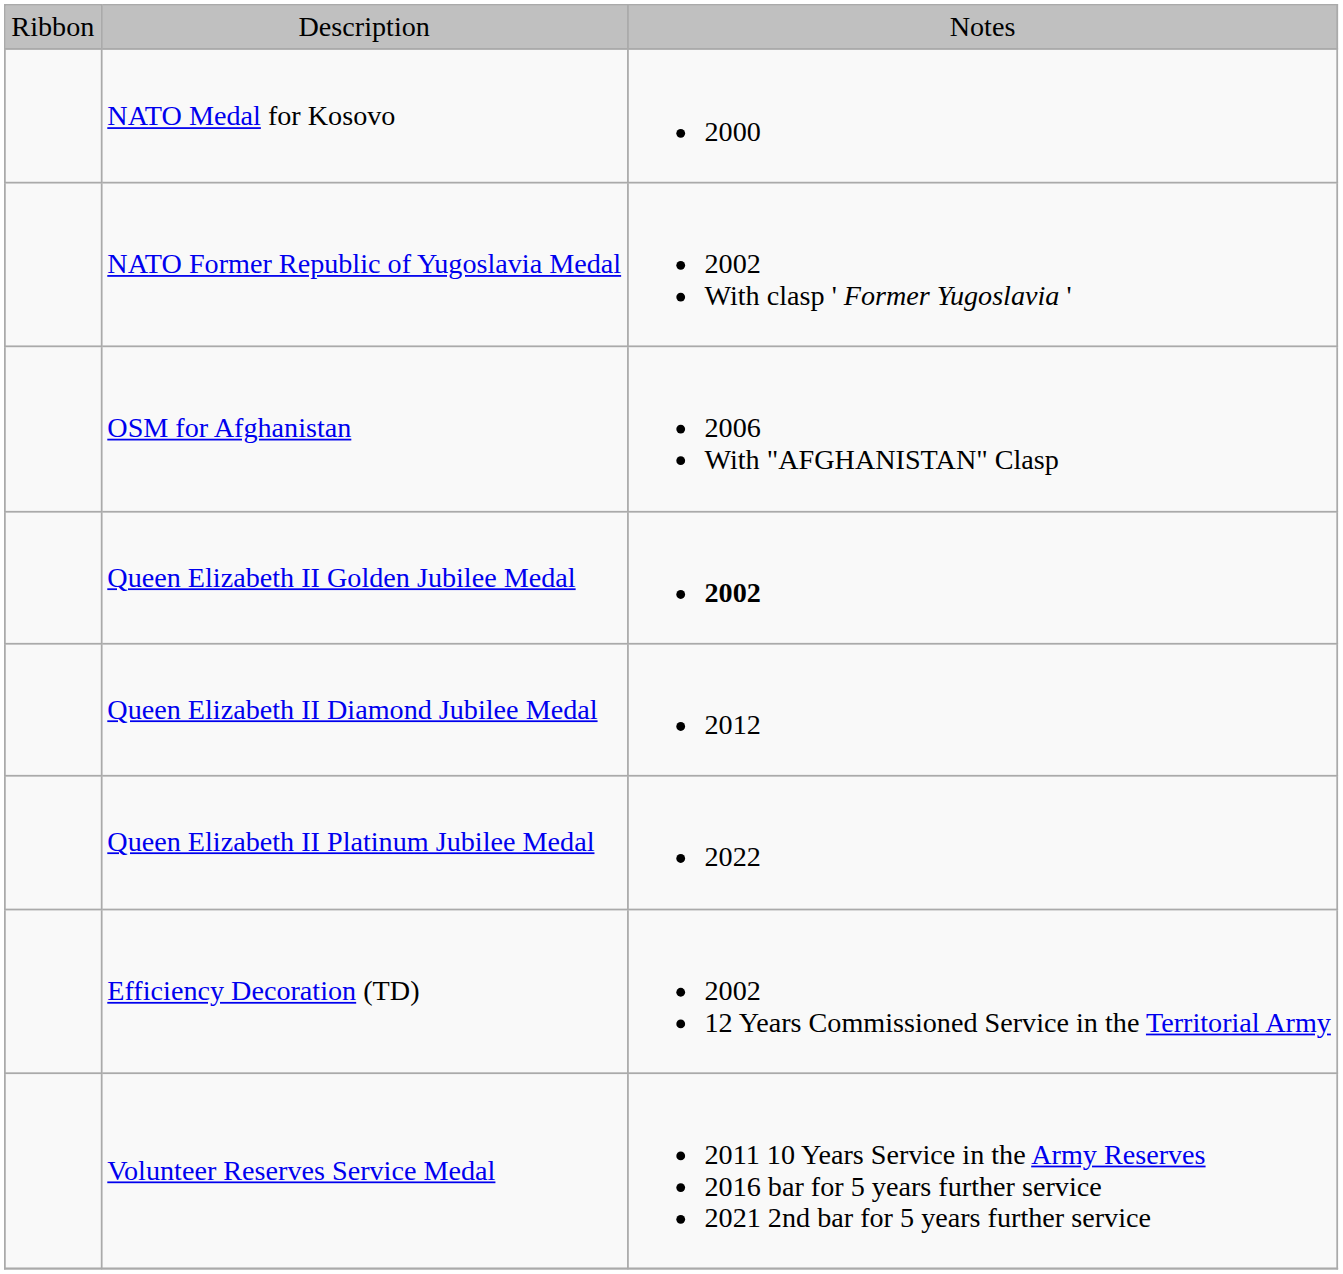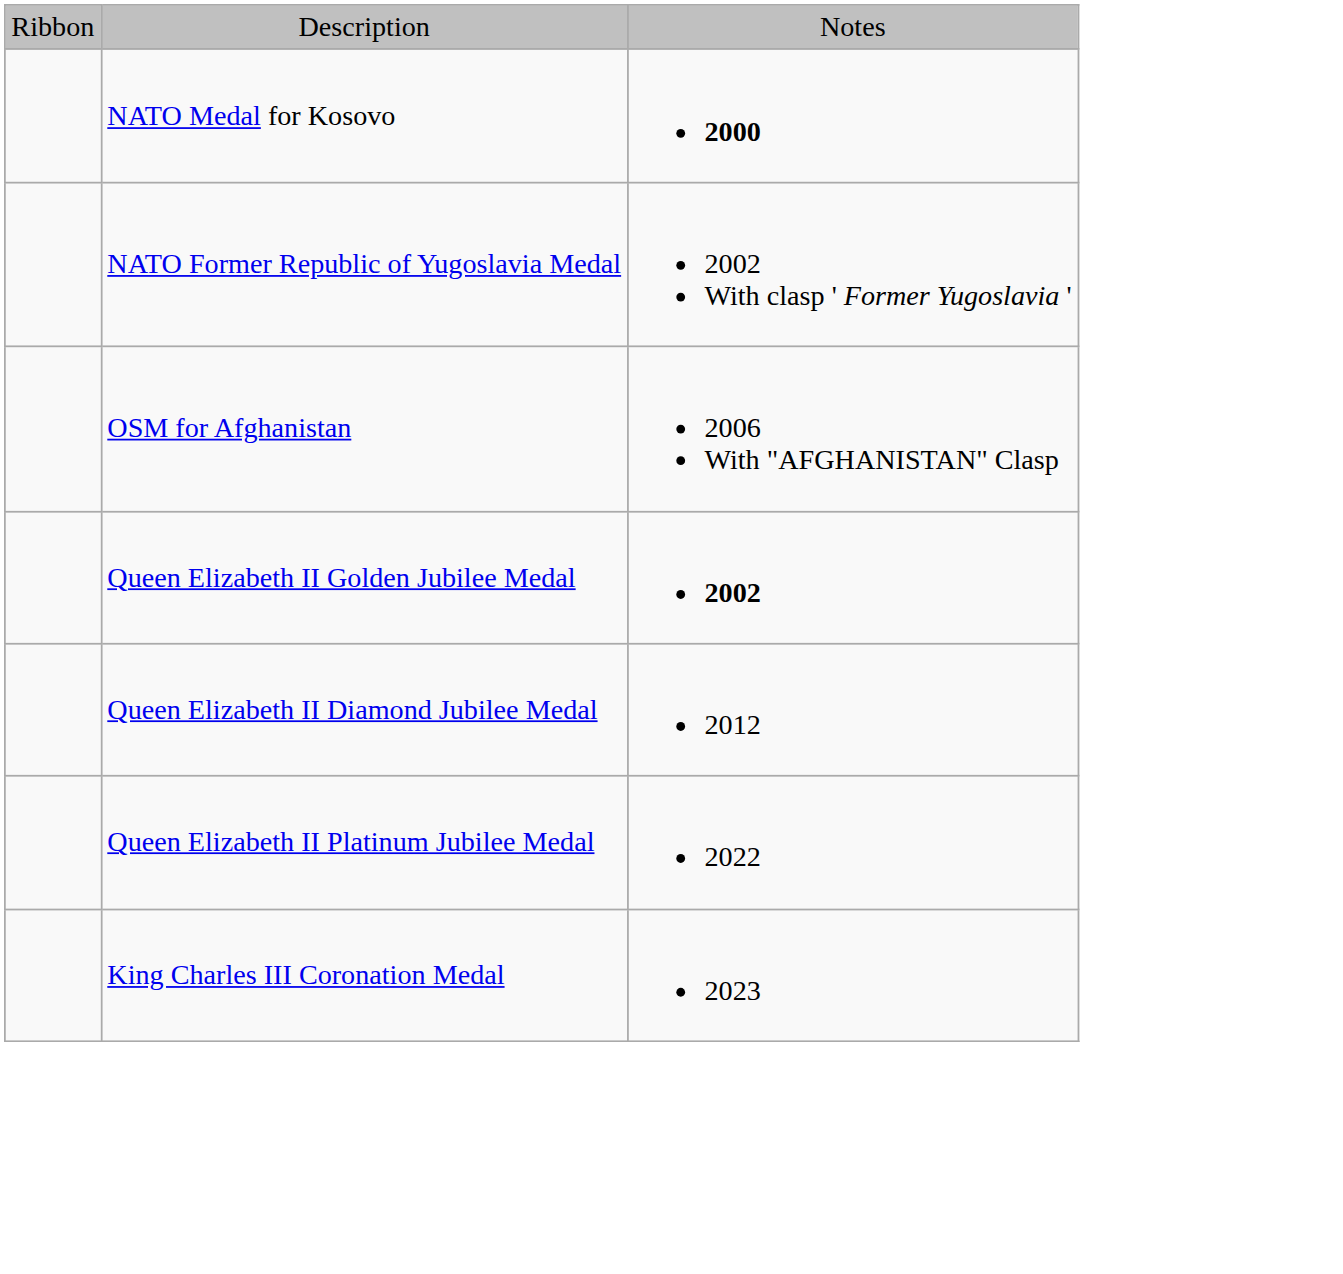NATO Medal for Kosovo | column 3: normal -> bold
+ row: King Charles III Coronation Medal | 2023
- row: Efficiency Decoration (TD) | 2002 12 Years Commissioned Service in the Territorial Army
- row: Volunteer Reserves Service Medal | 2011 10 Years Service in the Army Reserves 2016 bar for 5 years further service 2021 2nd bar for 5 years further service
